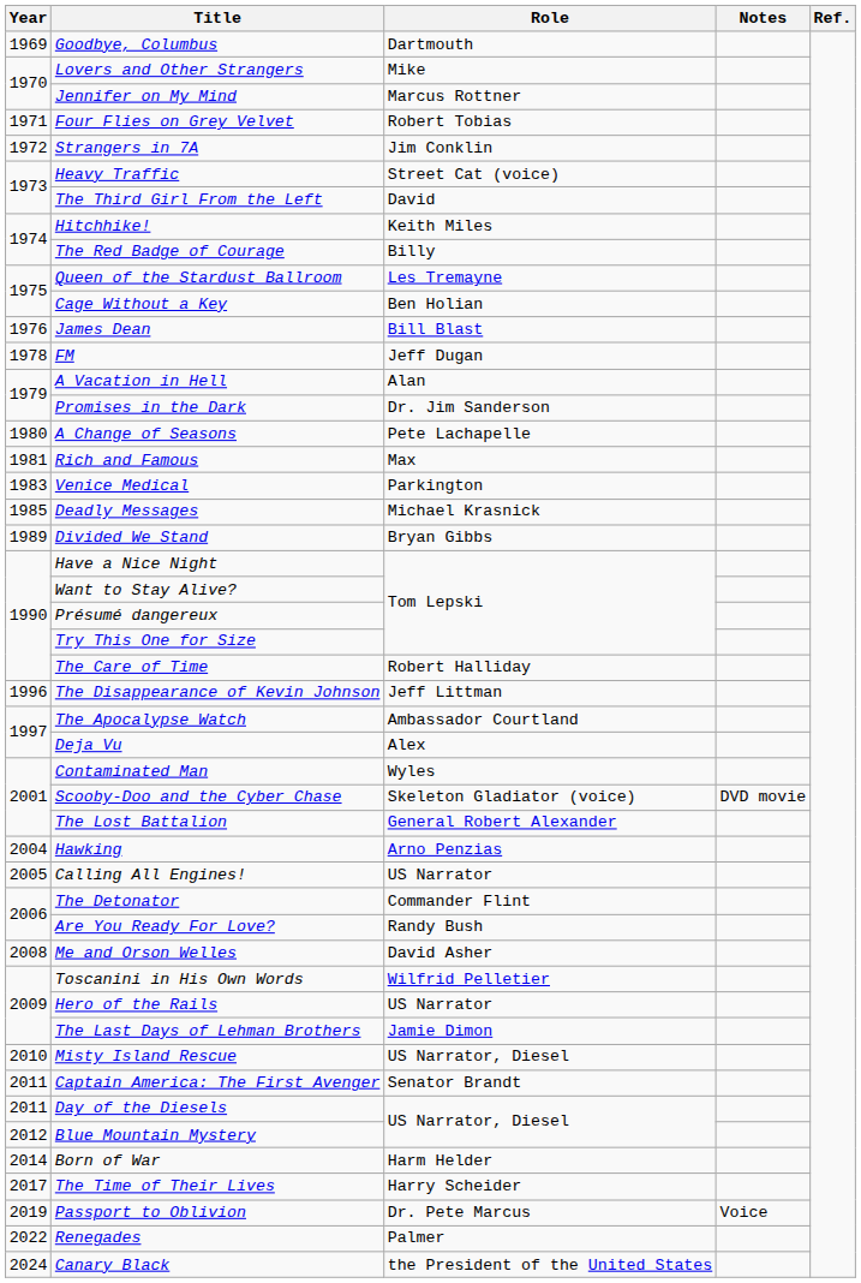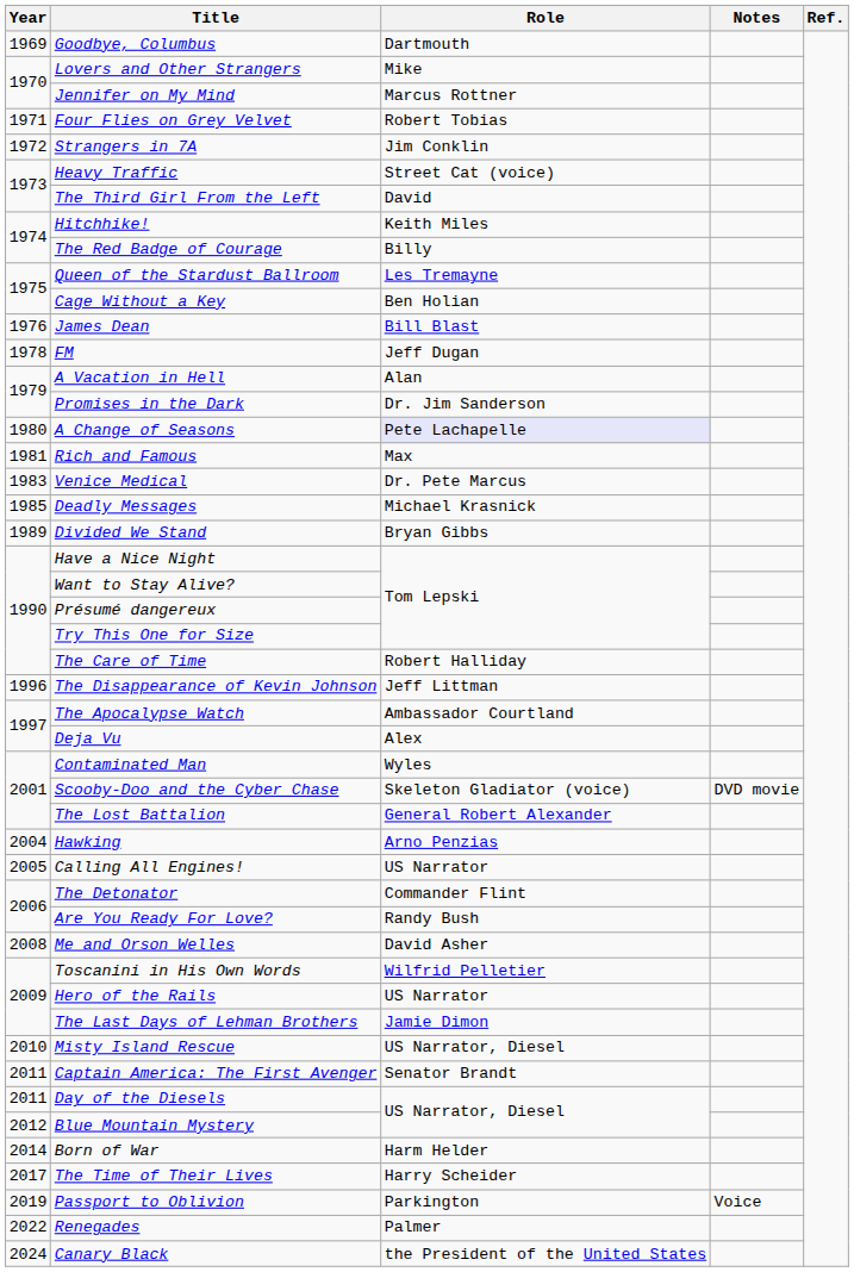A Change of Seasons | Role: no background -> lavender background
Venice Medical | Role: Parkington -> Dr. Pete Marcus
Passport to Oblivion | Role: Dr. Pete Marcus -> Parkington
